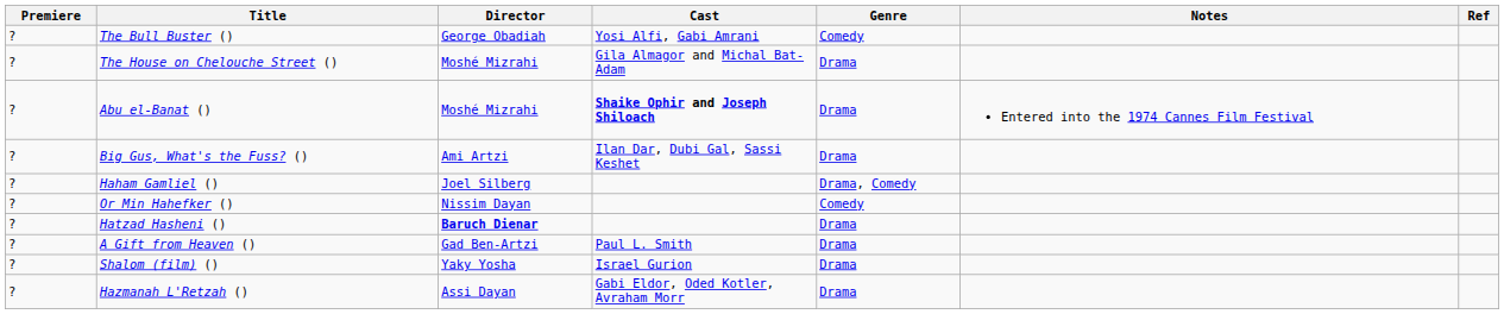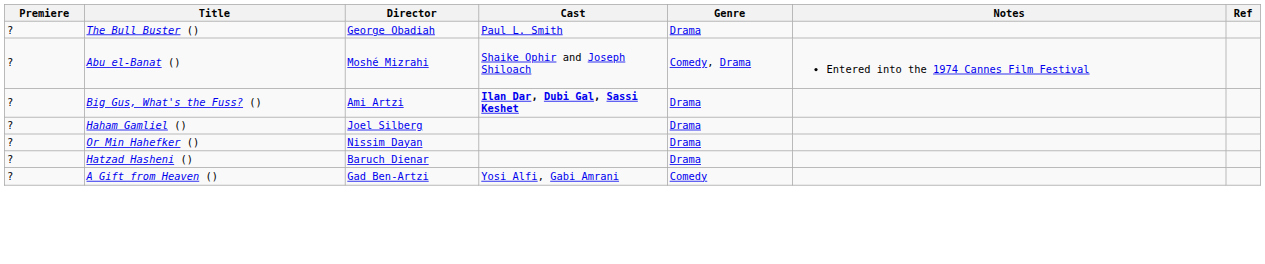The Bull Buster () | Cast: Yosi Alfi, Gabi Amrani -> Paul L. Smith
The Bull Buster () | Genre: Comedy -> Drama
- row: ? | The House on Chelouche Street () | Moshé Mizrahi | Gila Almagor and Michal Bat-Adam | Drama
Abu el-Banat () | Cast: bold -> normal
Abu el-Banat () | Genre: Drama -> Comedy, Drama
Big Gus, What's the Fuss? () | Cast: normal -> bold
Haham Gamliel () | Genre: Drama, Comedy -> Drama
Or Min Hahefker () | Genre: Comedy -> Drama
Hatzad Hasheni () | Director: bold -> normal
A Gift from Heaven () | Cast: Paul L. Smith -> Yosi Alfi, Gabi Amrani
A Gift from Heaven () | Genre: Drama -> Comedy
- row: ? | Shalom (film) () | Yaky Yosha | Israel Gurion | Drama
- row: ? | Hazmanah L'Retzah () | Assi Dayan | Gabi Eldor, Oded Kotler, Avraham Morr | Drama
